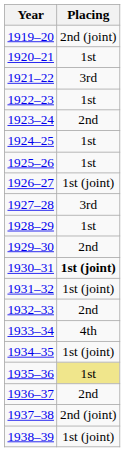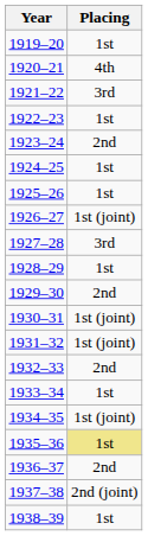1919–20 | Placing: 2nd (joint) -> 1st
1920–21 | Placing: 1st -> 4th
1930–31 | Placing: bold -> normal
1933–34 | Placing: 4th -> 1st
1938–39 | Placing: 1st (joint) -> 1st
